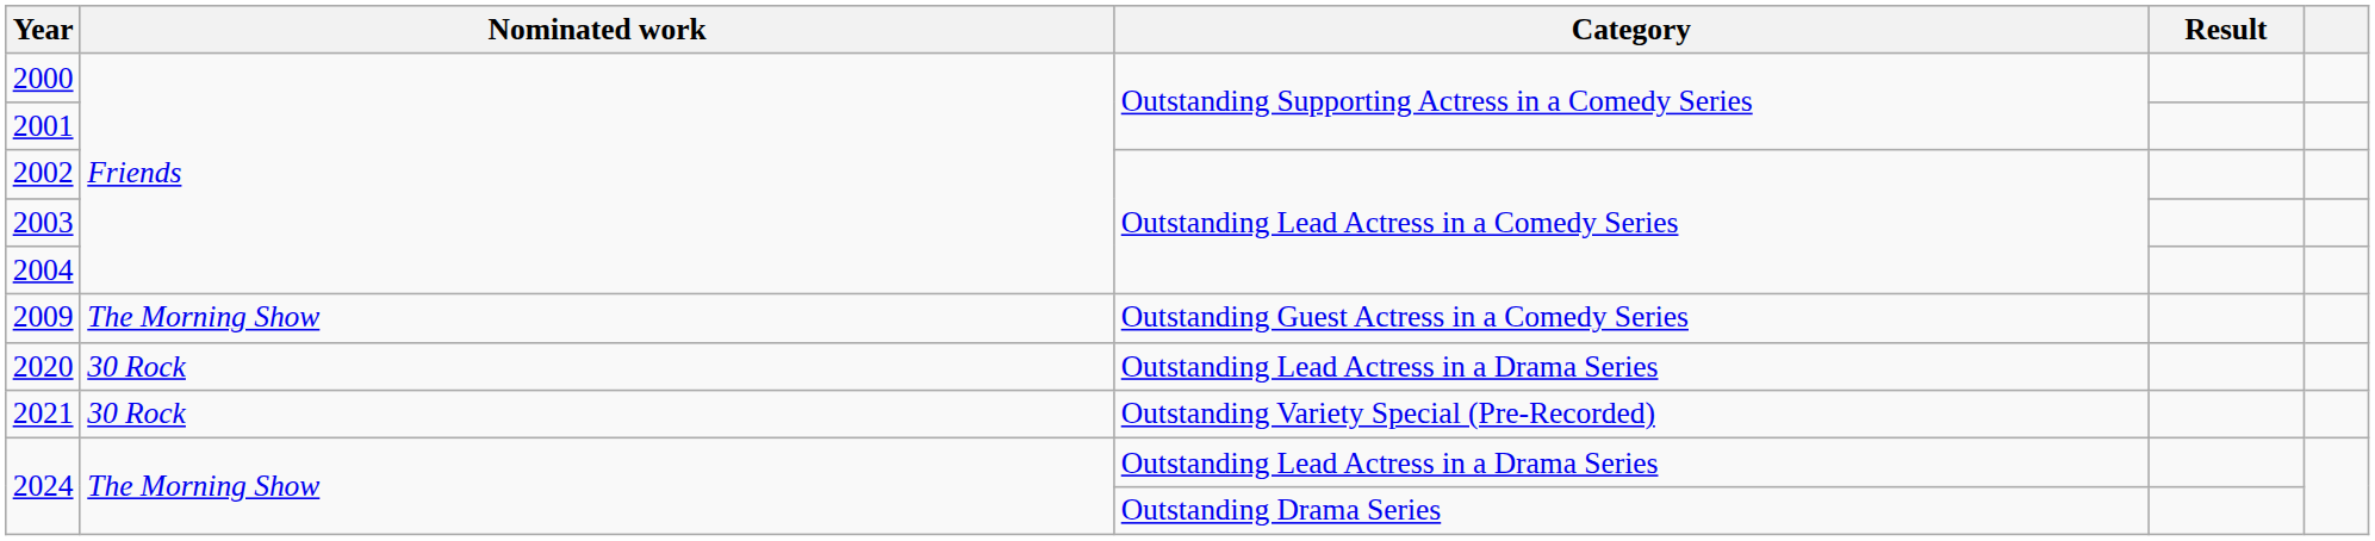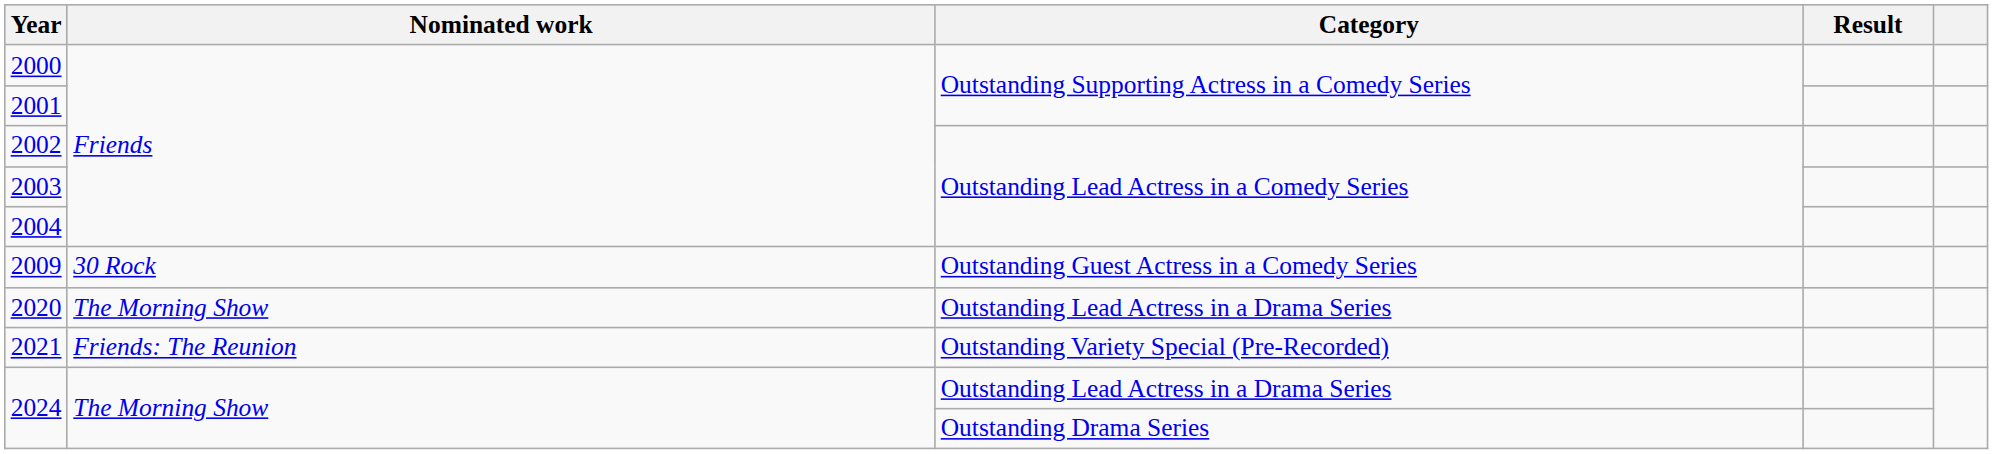2009 | Nominated work: The Morning Show -> 30 Rock
2020 | Nominated work: 30 Rock -> The Morning Show
2021 | Nominated work: 30 Rock -> Friends: The Reunion
